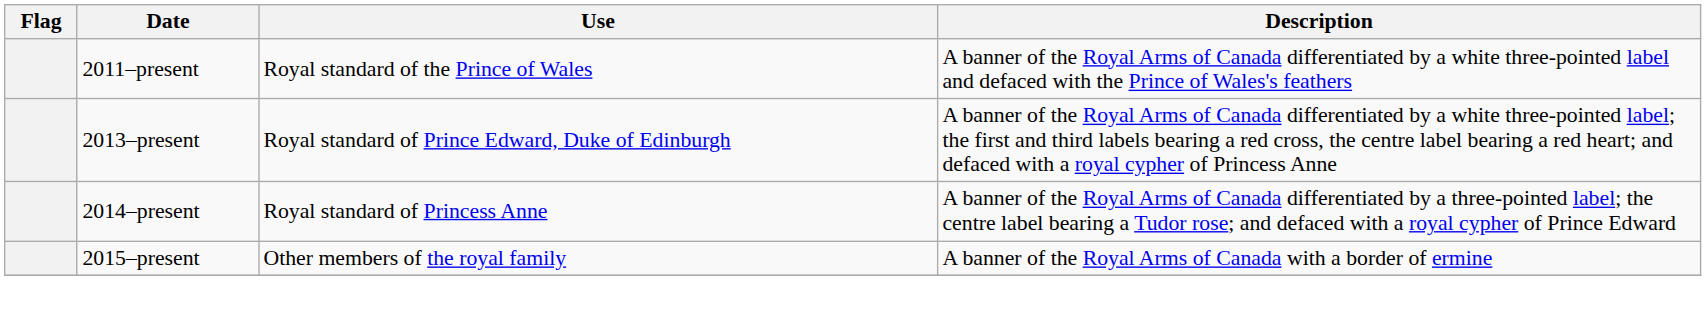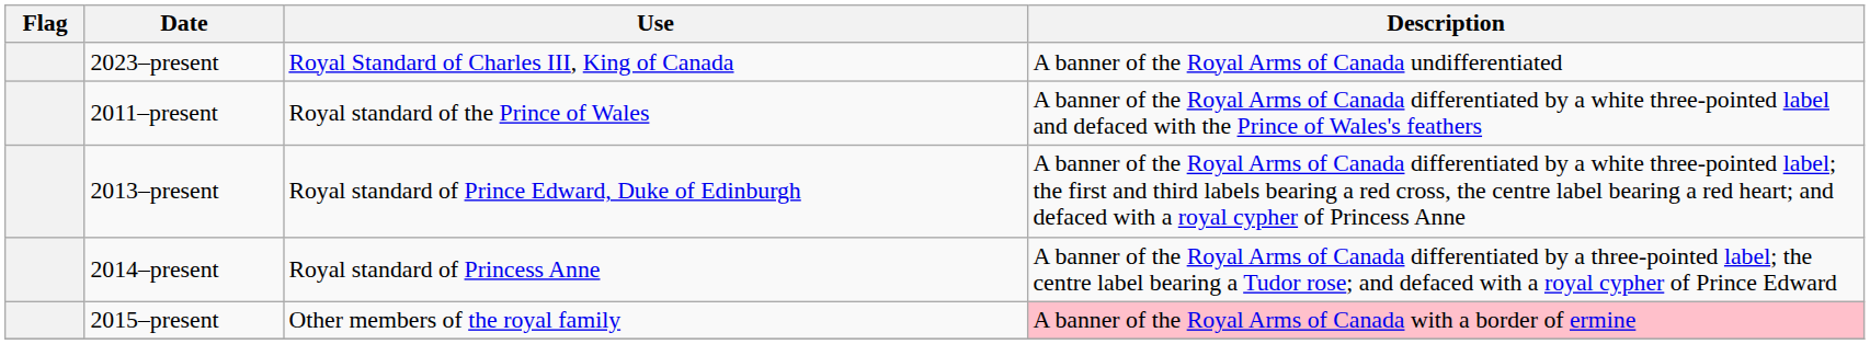+ row: 2023–present | Royal Standard of Charles III, King of Canada | A banner of the Royal Arms of Canada undifferentiated
2015–present | Description: no background -> pink background
